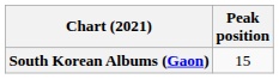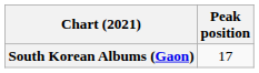South Korean Albums (Gaon) | Peak position: 15 -> 17
